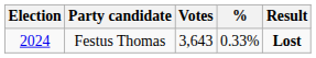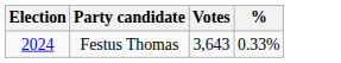- column: Result | Lost
